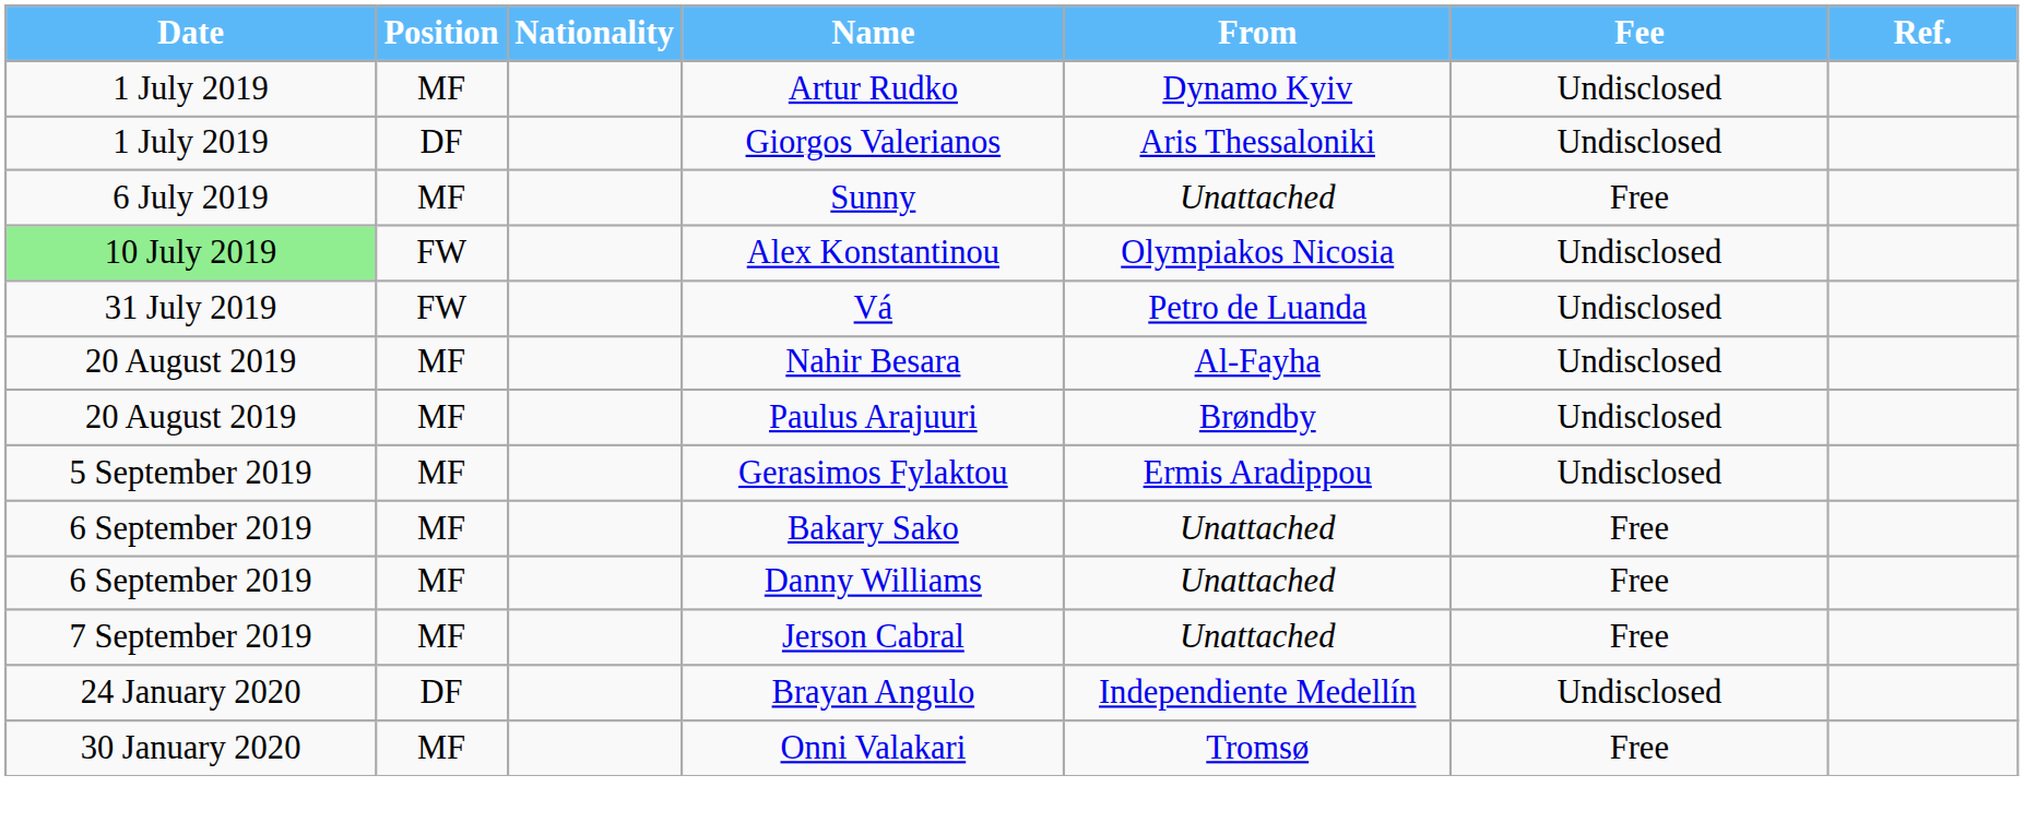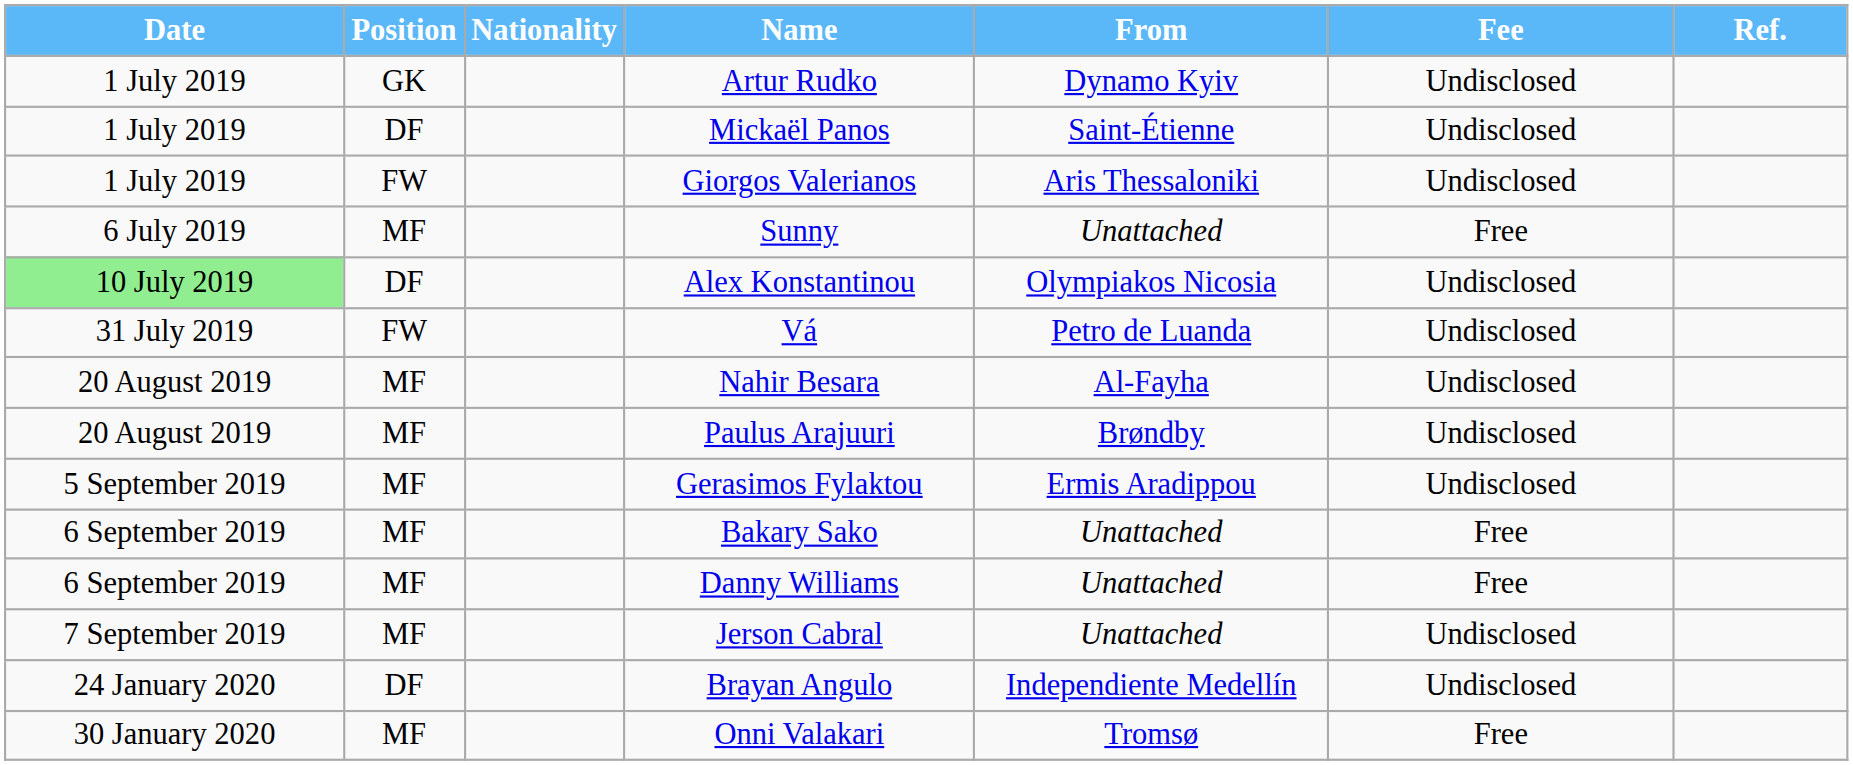Artur Rudko | Position: MF -> GK
+ row: 1 July 2019 | DF | Mickaël Panos | Saint-Étienne | Undisclosed
Giorgos Valerianos | Position: DF -> FW
Alex Konstantinou | Position: FW -> DF
Jerson Cabral | Fee: Free -> Undisclosed
